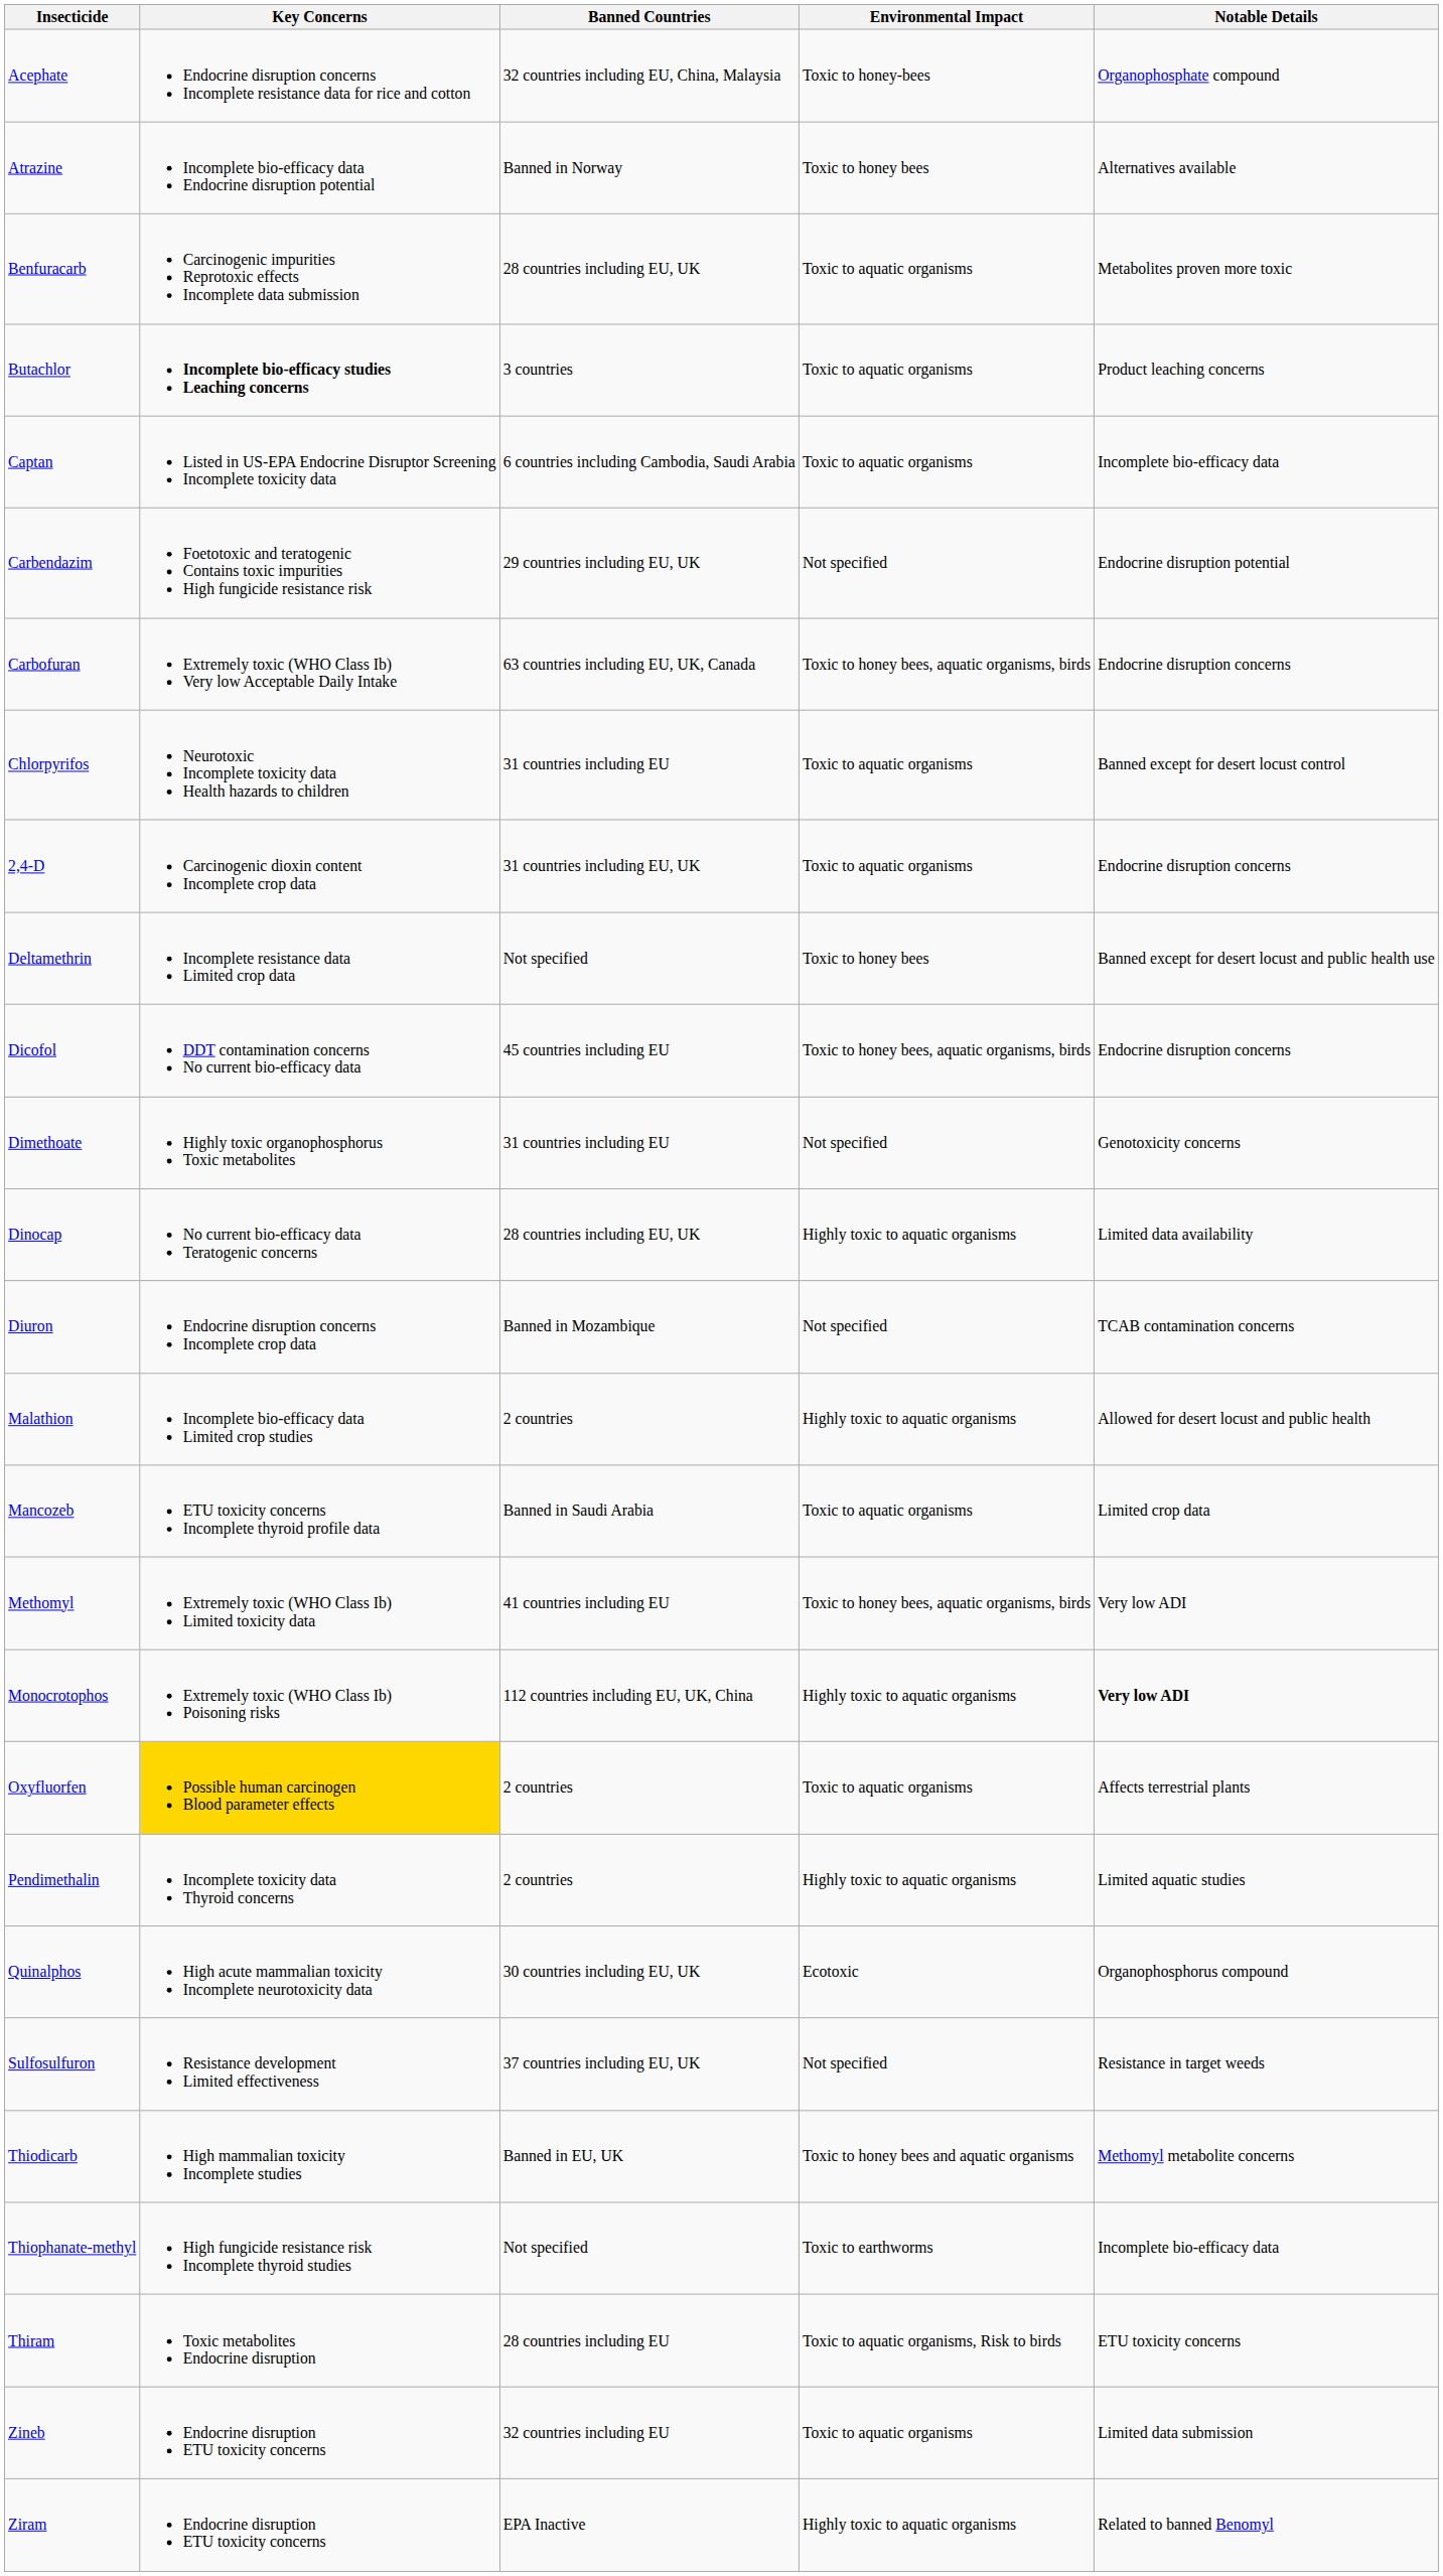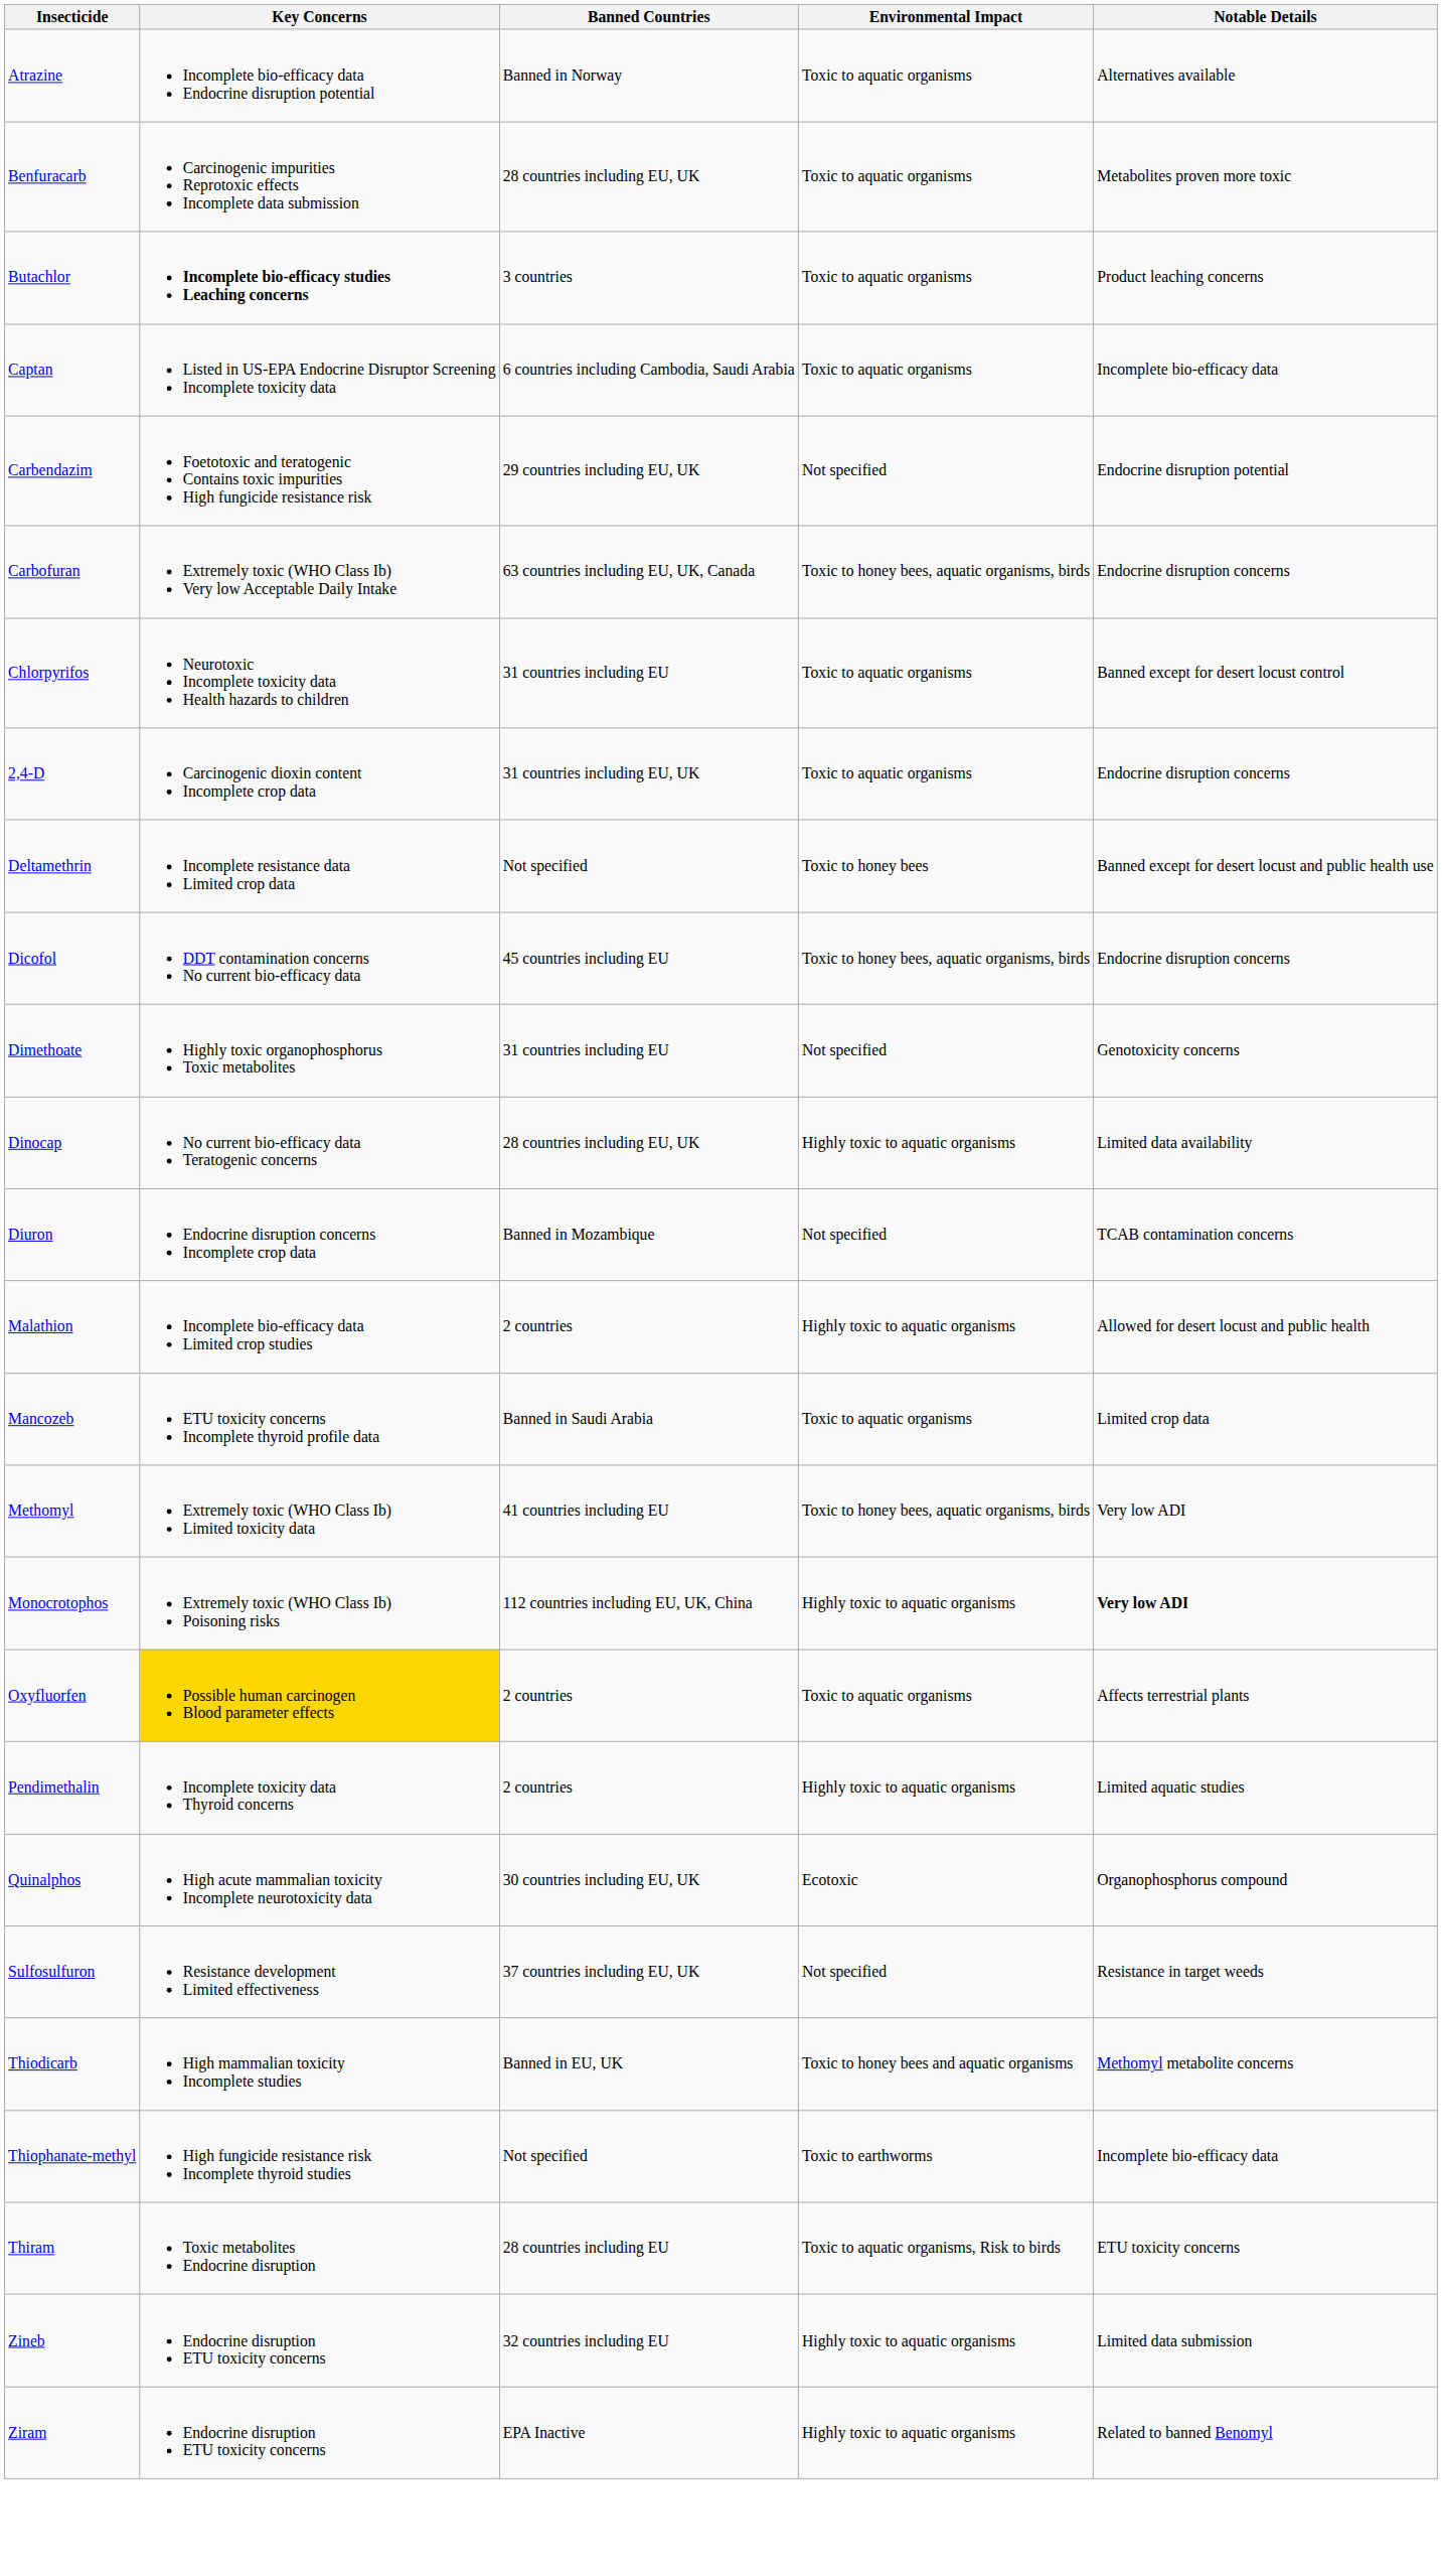- row: Acephate | Endocrine disruption concerns Incomplete resistance data for rice and cotton | 32 countries including EU, China, Malaysia | Toxic to honey-bees | Organophosphate compound
Atrazine | Environmental Impact: Toxic to honey bees -> Toxic to aquatic organisms
Zineb | Environmental Impact: Toxic to aquatic organisms -> Highly toxic to aquatic organisms
